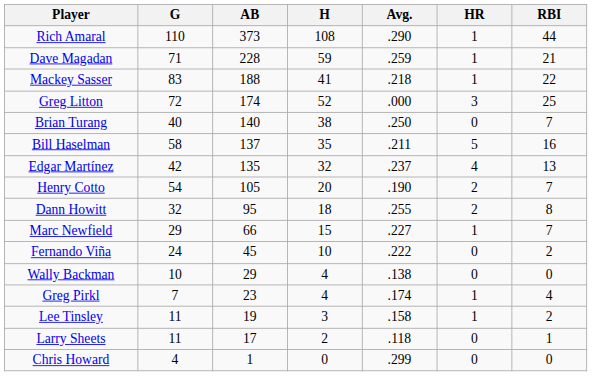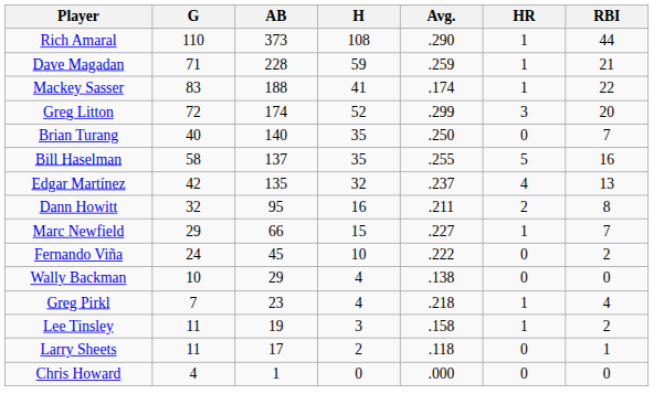Mackey Sasser | Avg.: .218 -> .174
Greg Litton | Avg.: .000 -> .299
Greg Litton | RBI: 25 -> 20
Brian Turang | H: 38 -> 35
Bill Haselman | Avg.: .211 -> .255
- row: Henry Cotto | 54 | 105 | 20 | .190 | 2 | 7
Dann Howitt | H: 18 -> 16
Dann Howitt | Avg.: .255 -> .211
Greg Pirkl | Avg.: .174 -> .218
Chris Howard | Avg.: .299 -> .000
